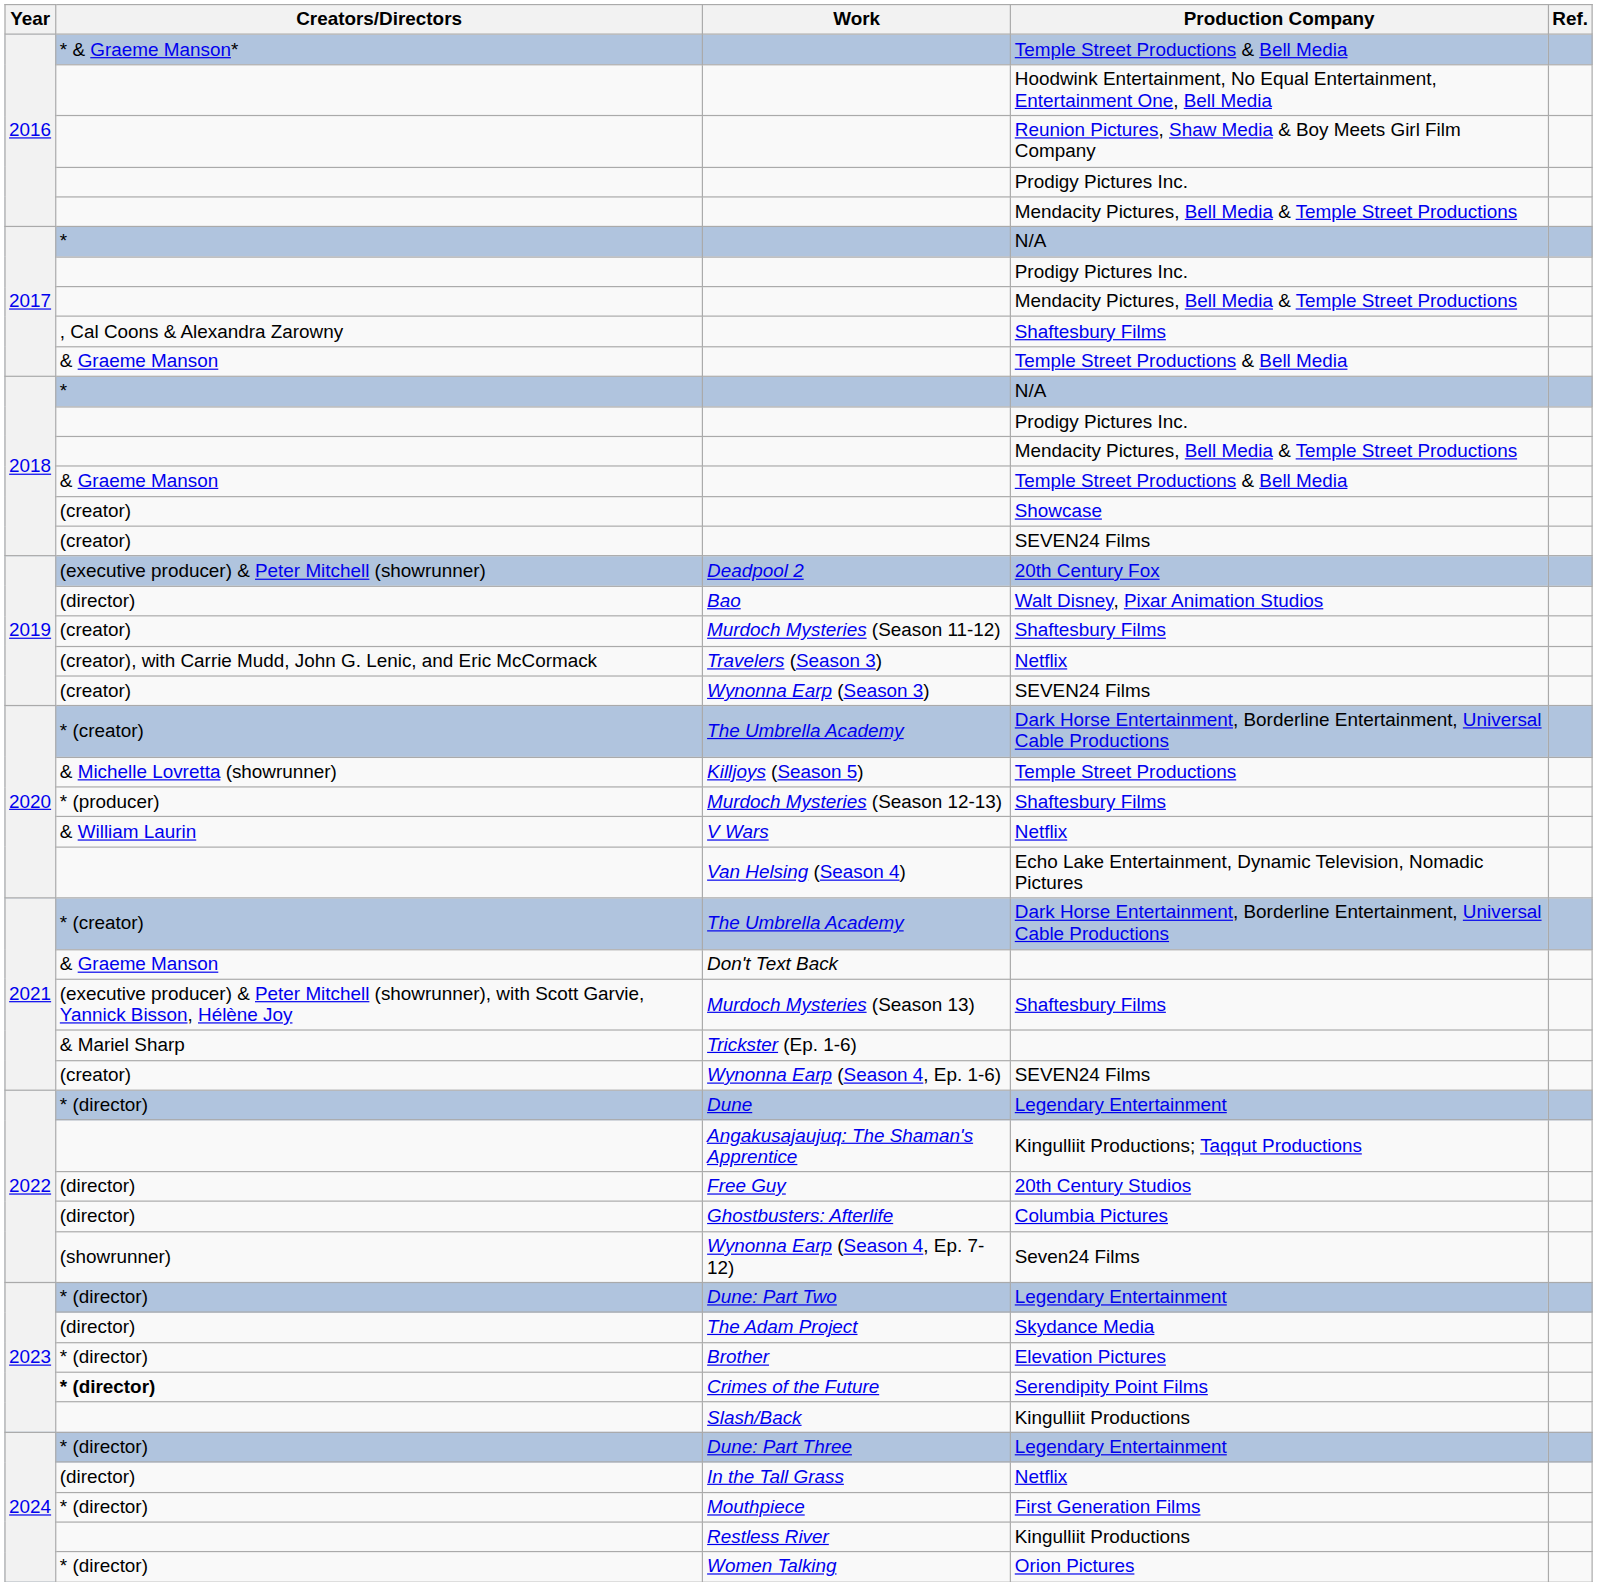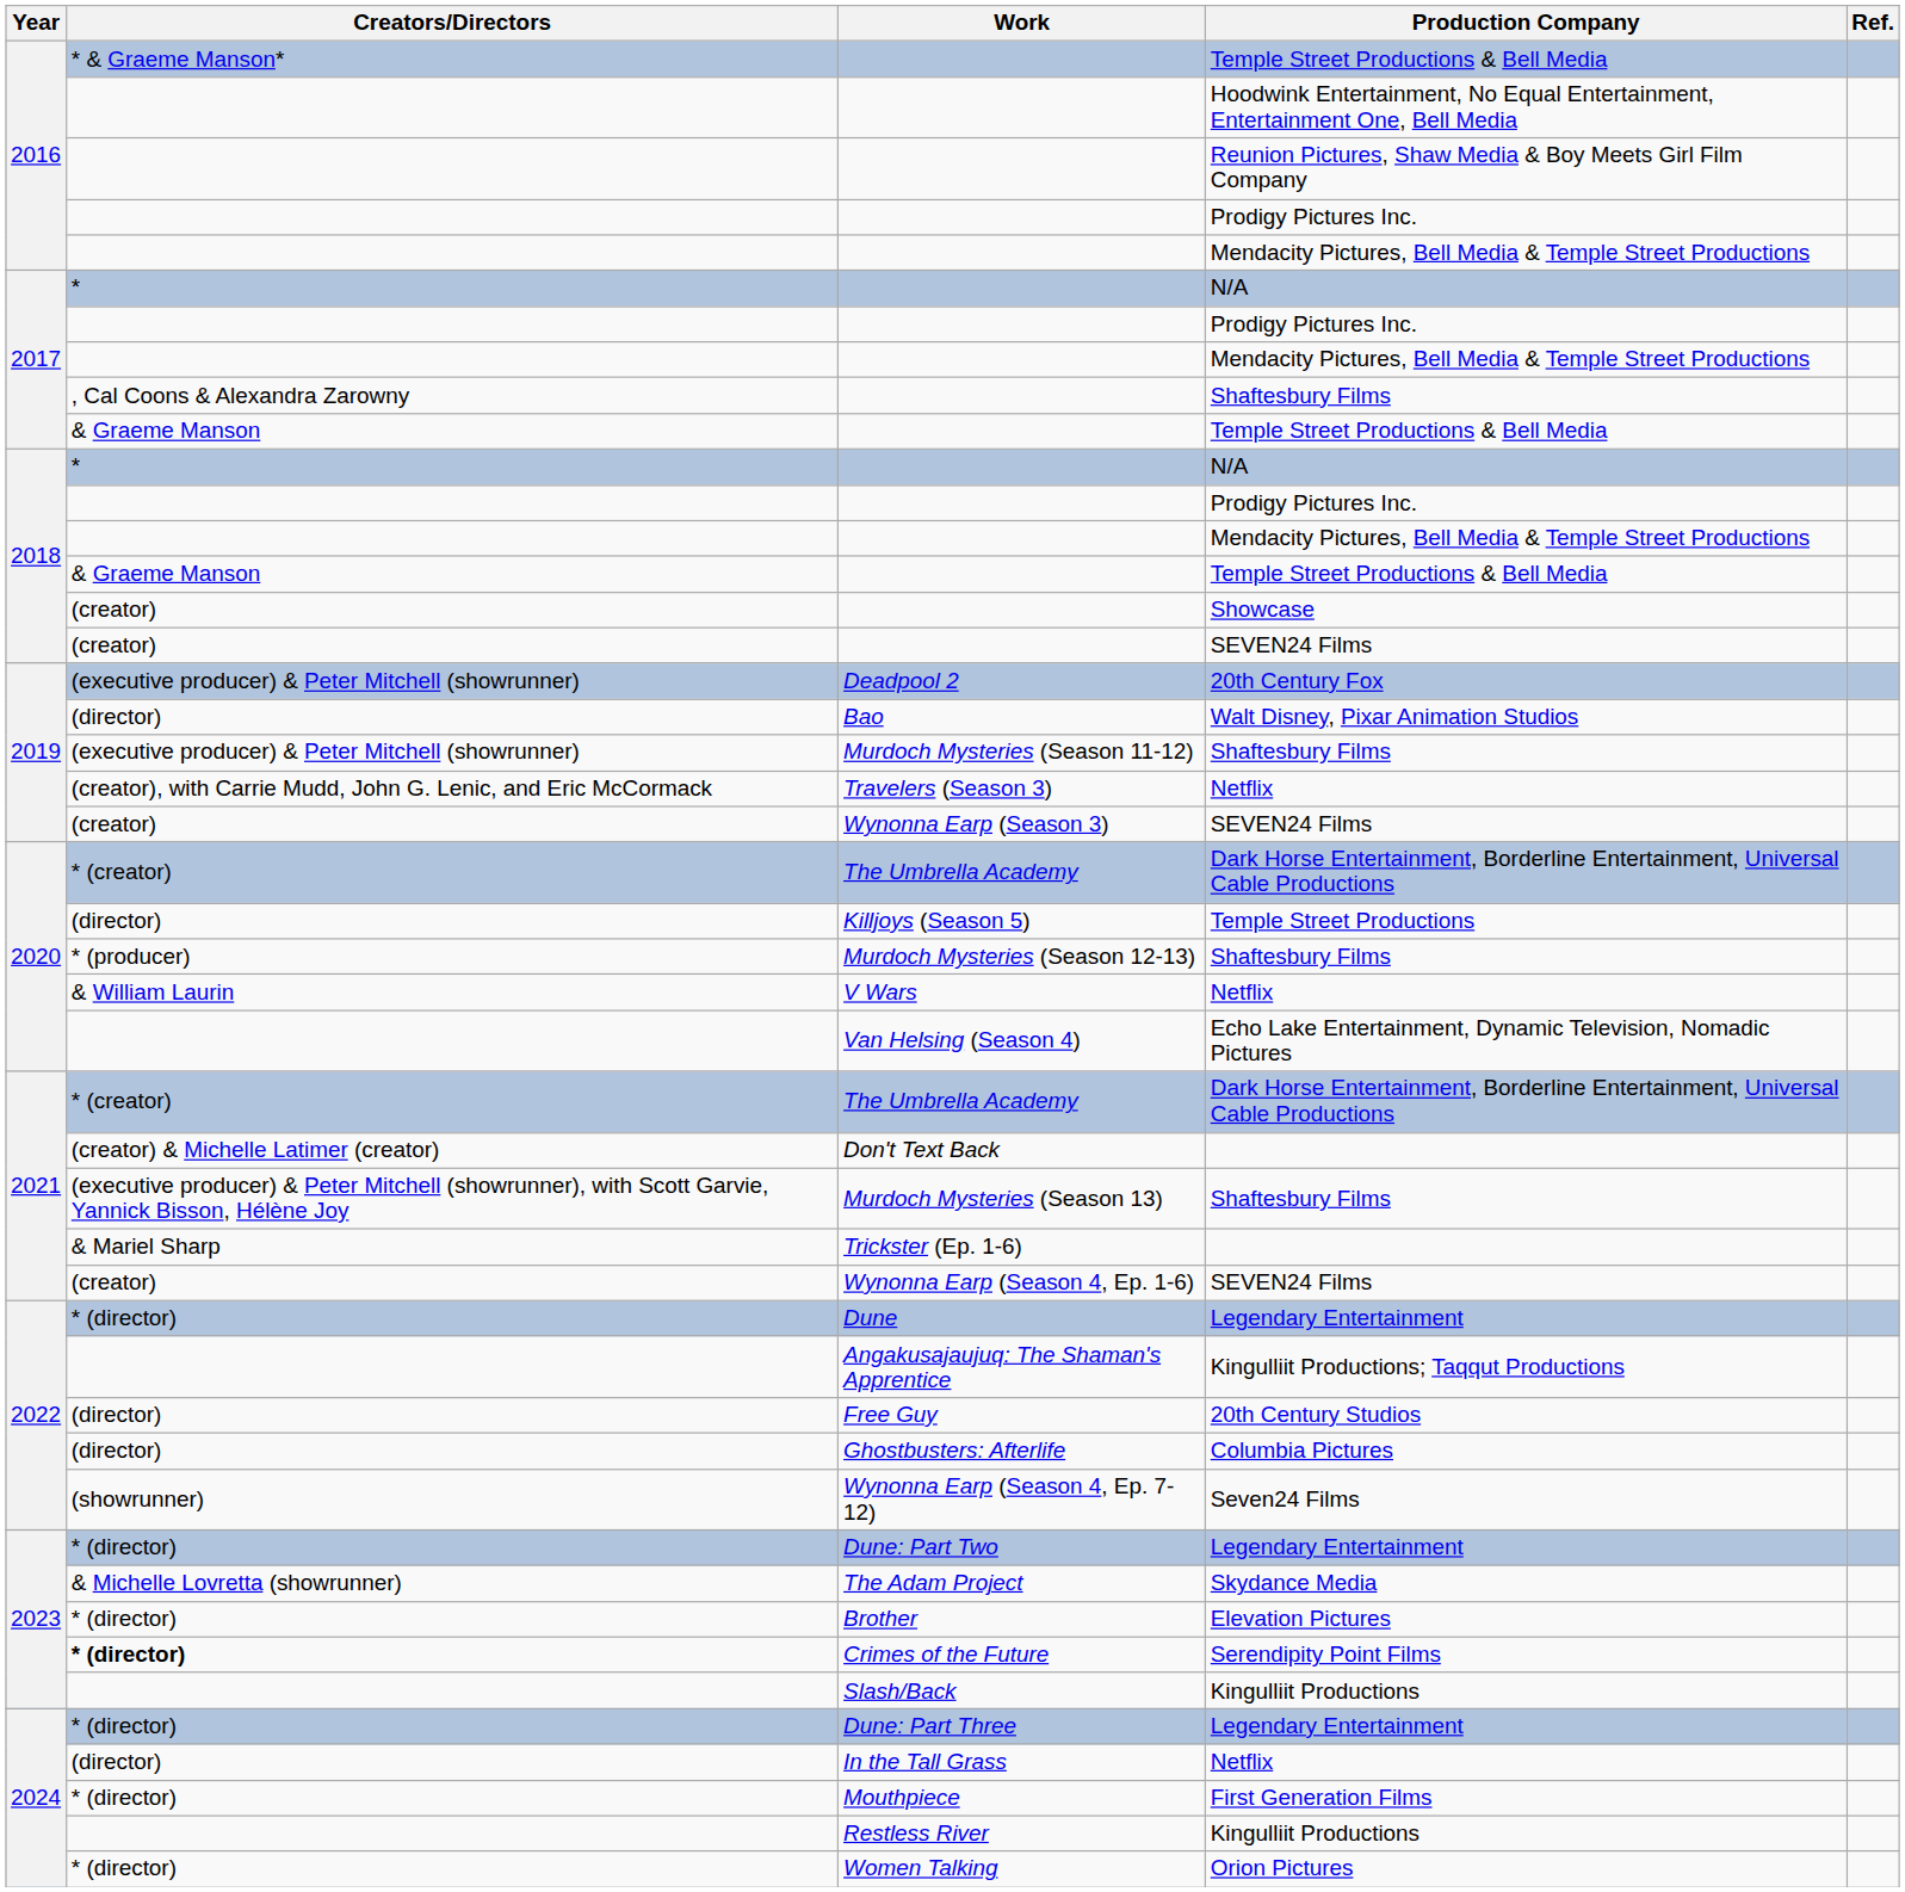Murdoch Mysteries (Season 11-12) | Creators/Directors: (creator) -> (executive producer) & Peter Mitchell (showrunner)
Killjoys (Season 5) | Creators/Directors: & Michelle Lovretta (showrunner) -> (director)
Don't Text Back | Creators/Directors: & Graeme Manson -> (creator) & Michelle Latimer (creator)
The Adam Project | Creators/Directors: (director) -> & Michelle Lovretta (showrunner)
